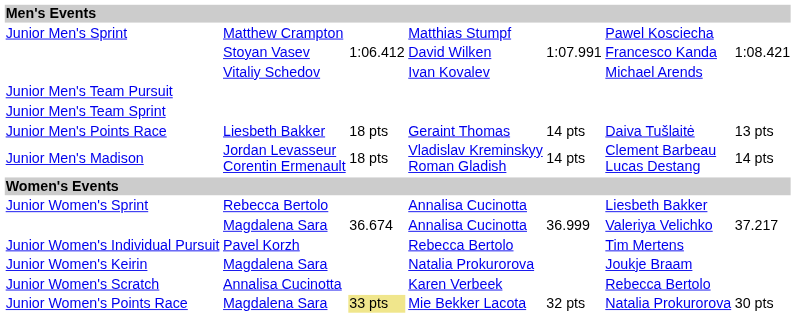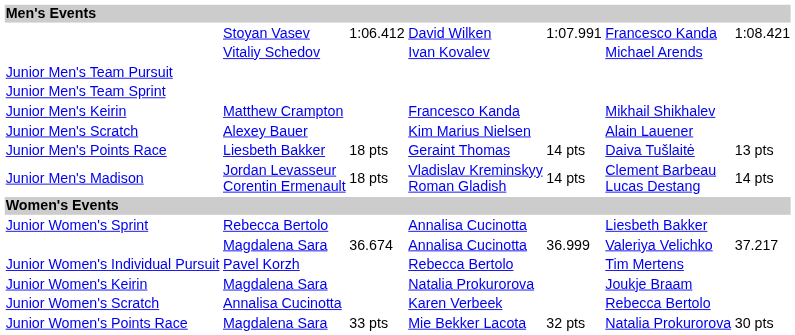- row: Junior Men's Sprint | Matthew Crampton | Matthias Stumpf | Pawel Kosciecha
+ row: Junior Men's Keirin | Matthew Crampton | Francesco Kanda | Mikhail Shikhalev
+ row: Junior Men's Scratch | Alexey Bauer | Kim Marius Nielsen | Alain Lauener
Junior Women's Points Race | column 3: khaki background -> no background
